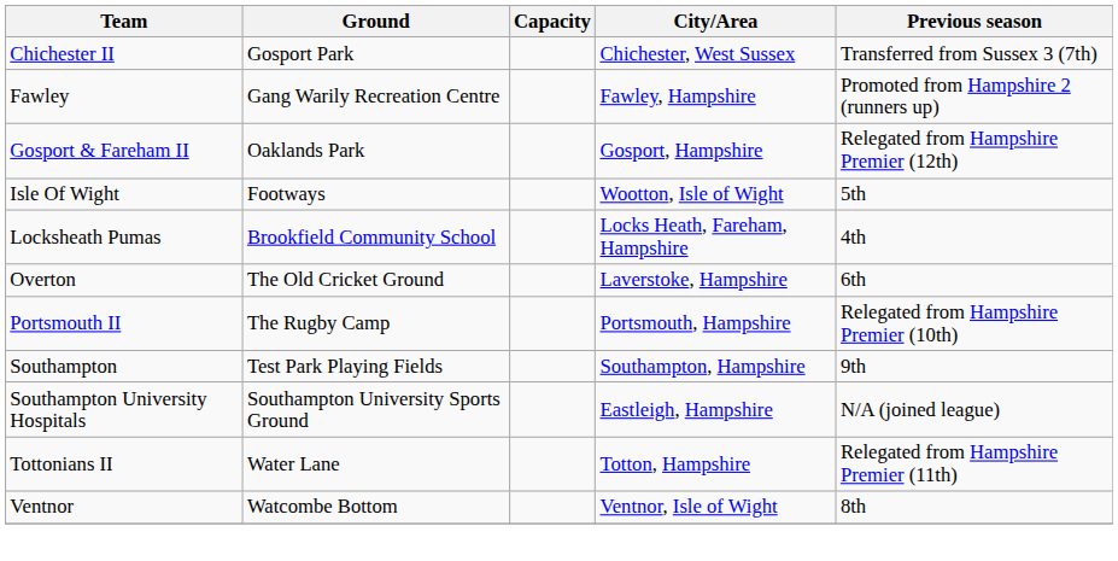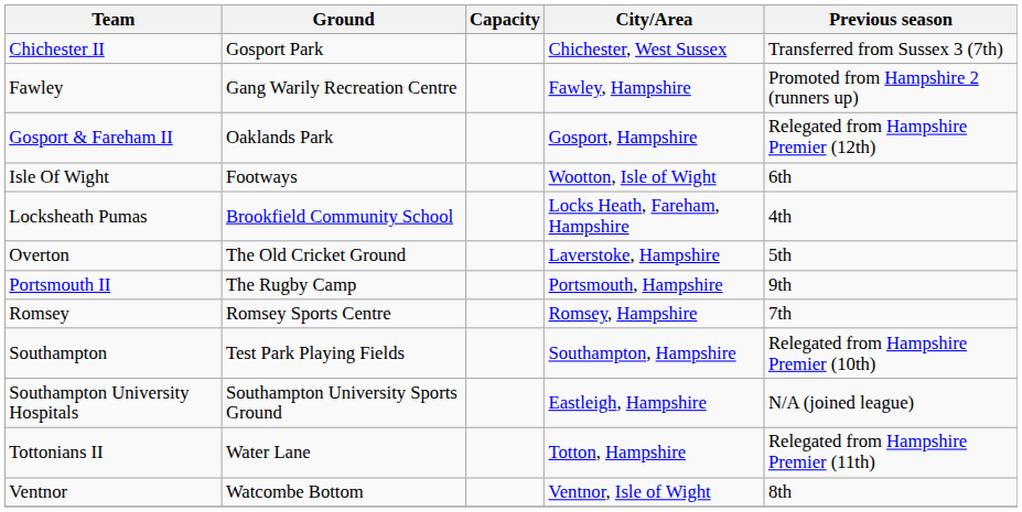Isle Of Wight | Previous season: 5th -> 6th
Overton | Previous season: 6th -> 5th
Portsmouth II | Previous season: Relegated from Hampshire Premier (10th) -> 9th
+ row: Romsey | Romsey Sports Centre | Romsey, Hampshire | 7th
Southampton | Previous season: 9th -> Relegated from Hampshire Premier (10th)
